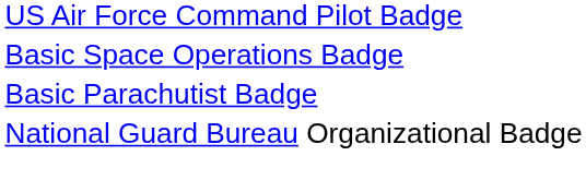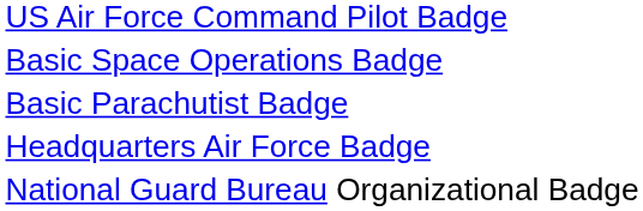+ row: Headquarters Air Force Badge
